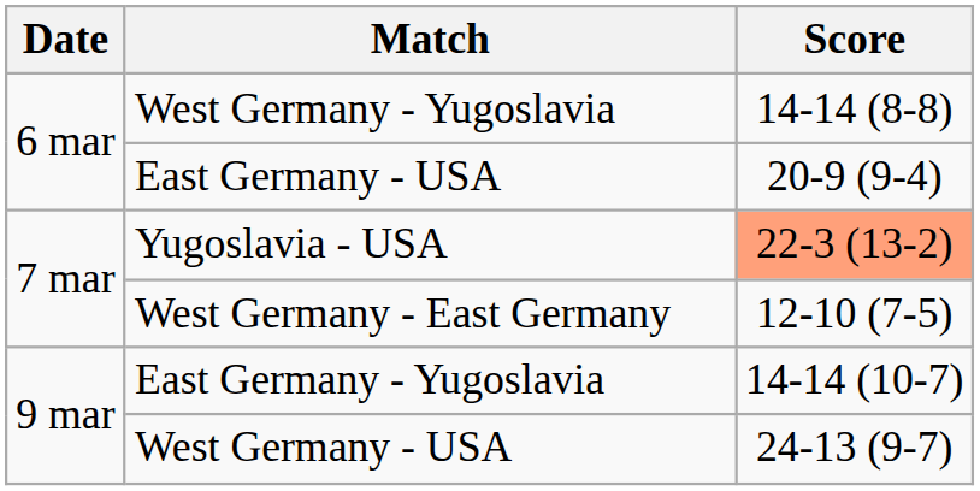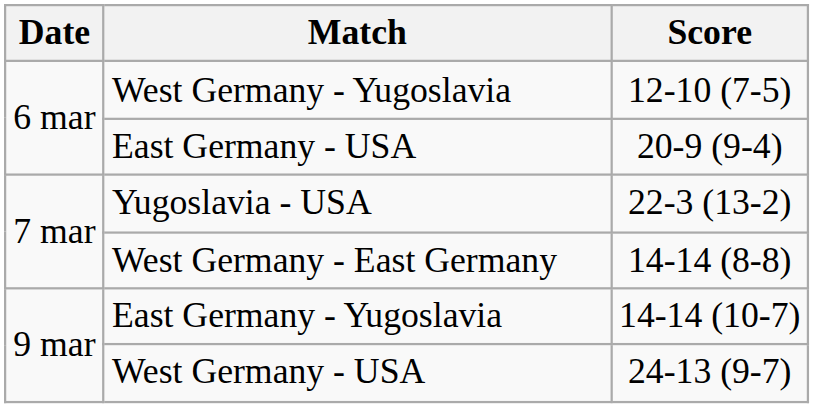West Germany - Yugoslavia | Score: 14-14 (8-8) -> 12-10 (7-5)
Yugoslavia - USA | Score: lightsalmon background -> no background
West Germany - East Germany | Score: 12-10 (7-5) -> 14-14 (8-8)
